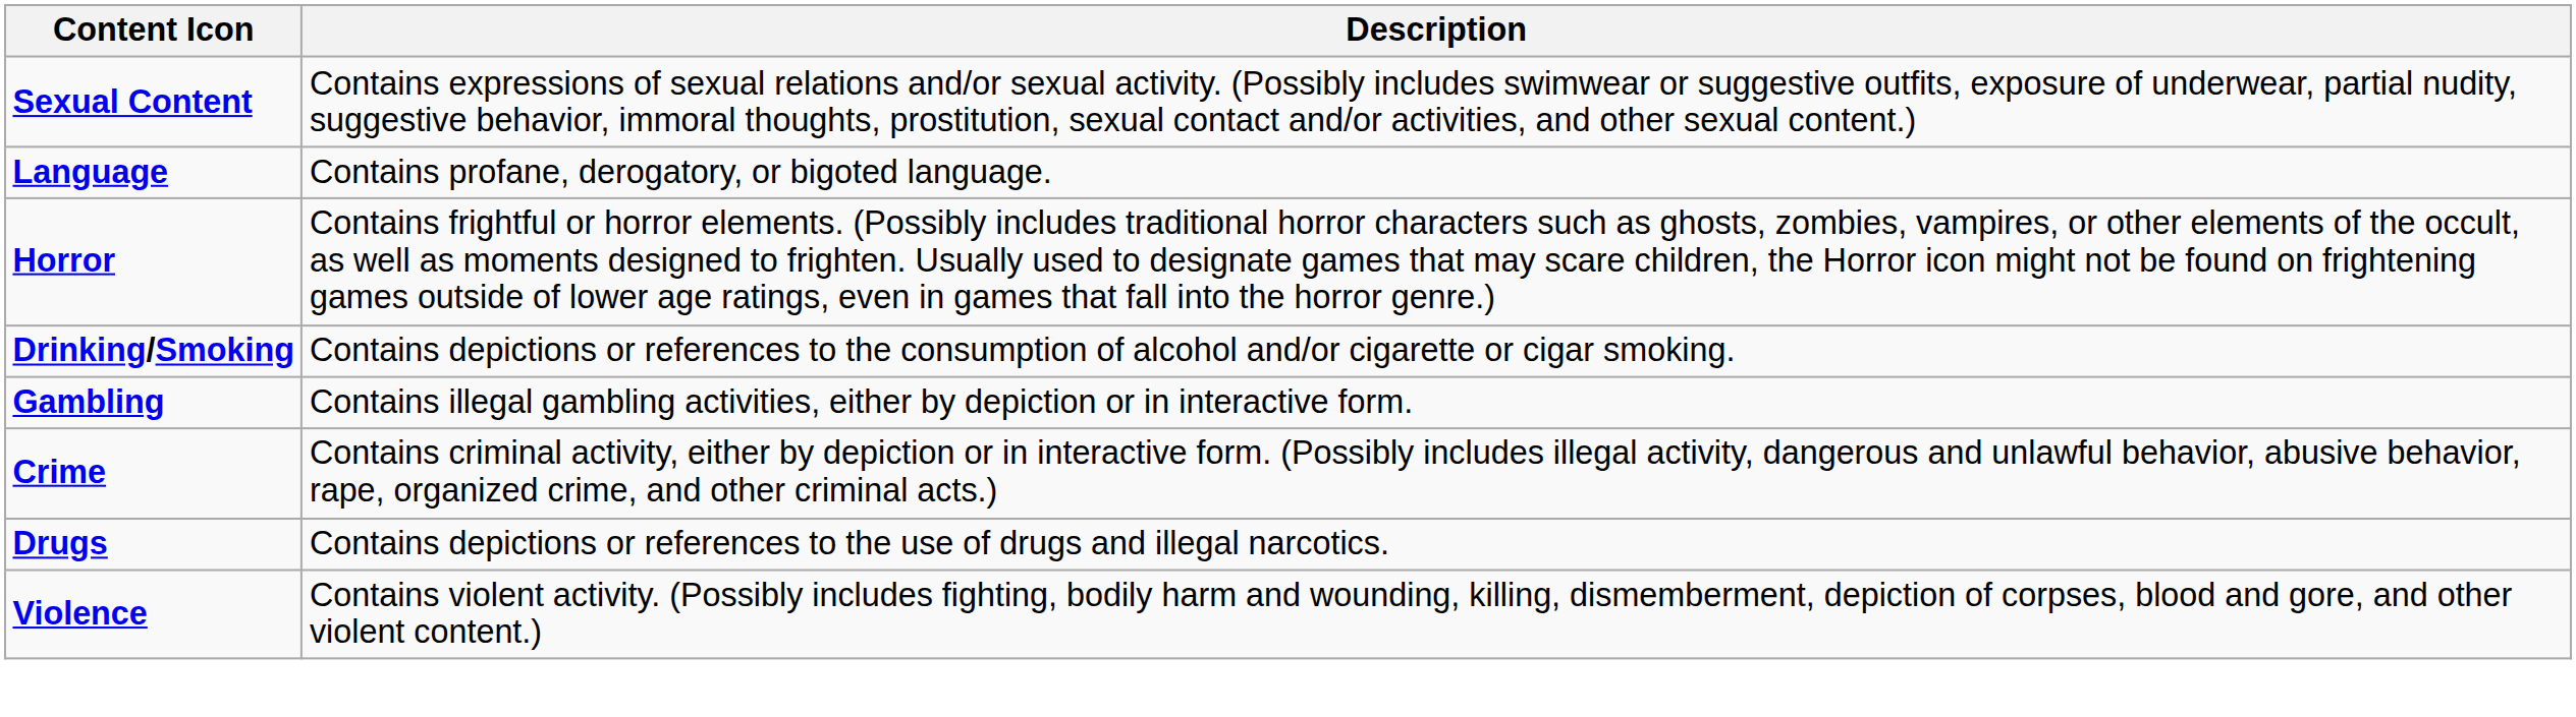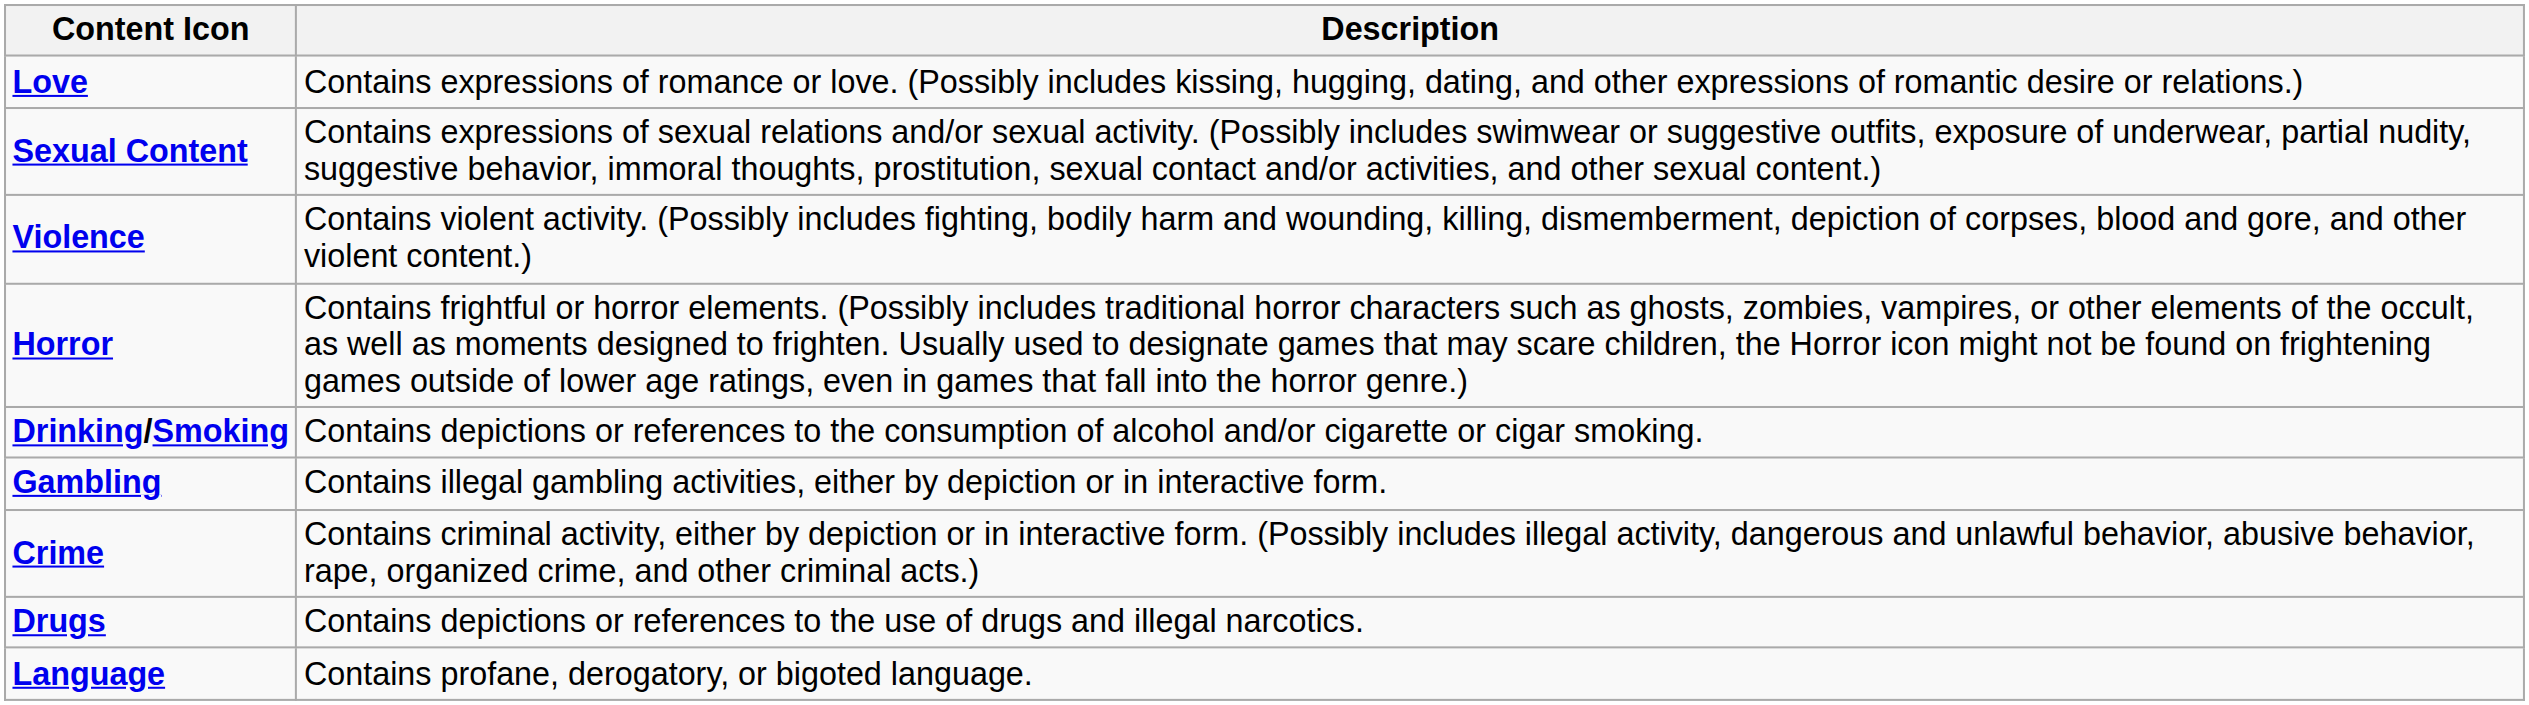+ row: Love | Contains expressions of romance or love. (Possibly includes kissing, hugging, dating, and other expressions of romantic desire or relations.)
rows swapped: Violence <-> Language
